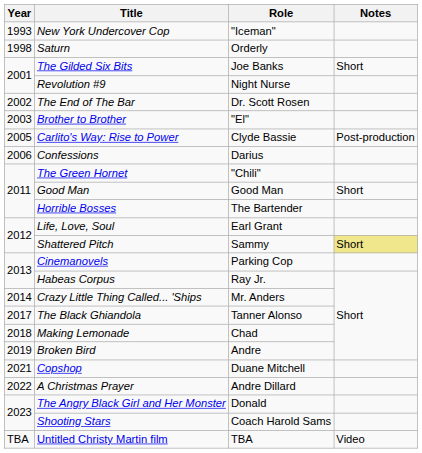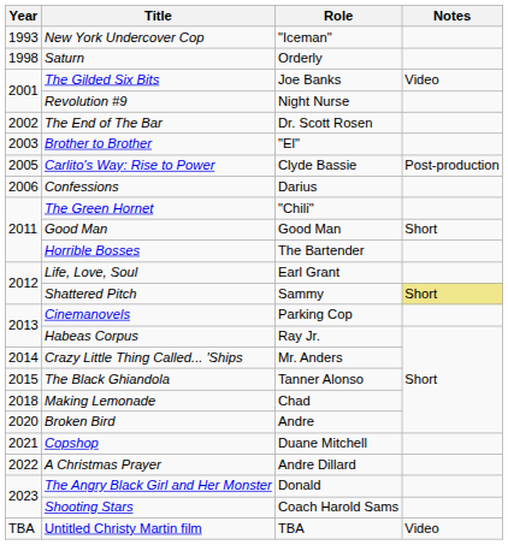The Gilded Six Bits | Notes: Short -> Video
The Black Ghiandola | Year: 2017 -> 2015
Broken Bird | Year: 2019 -> 2020
